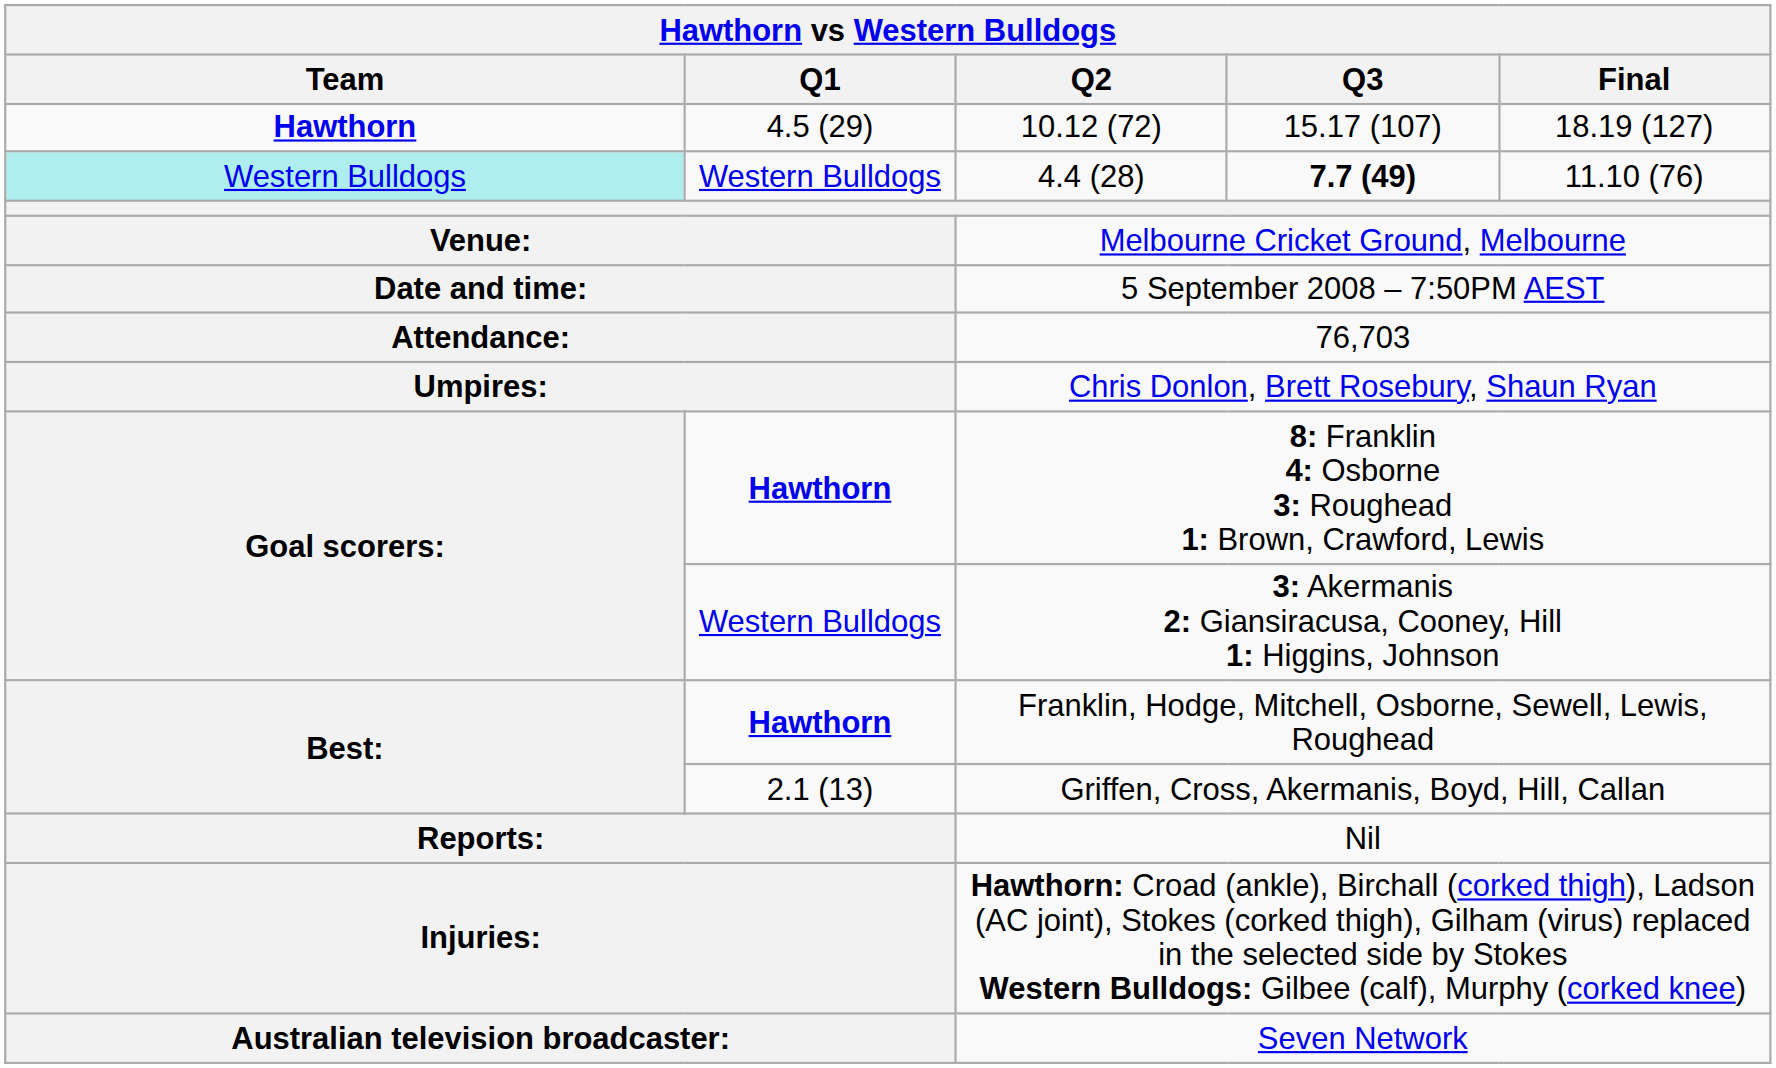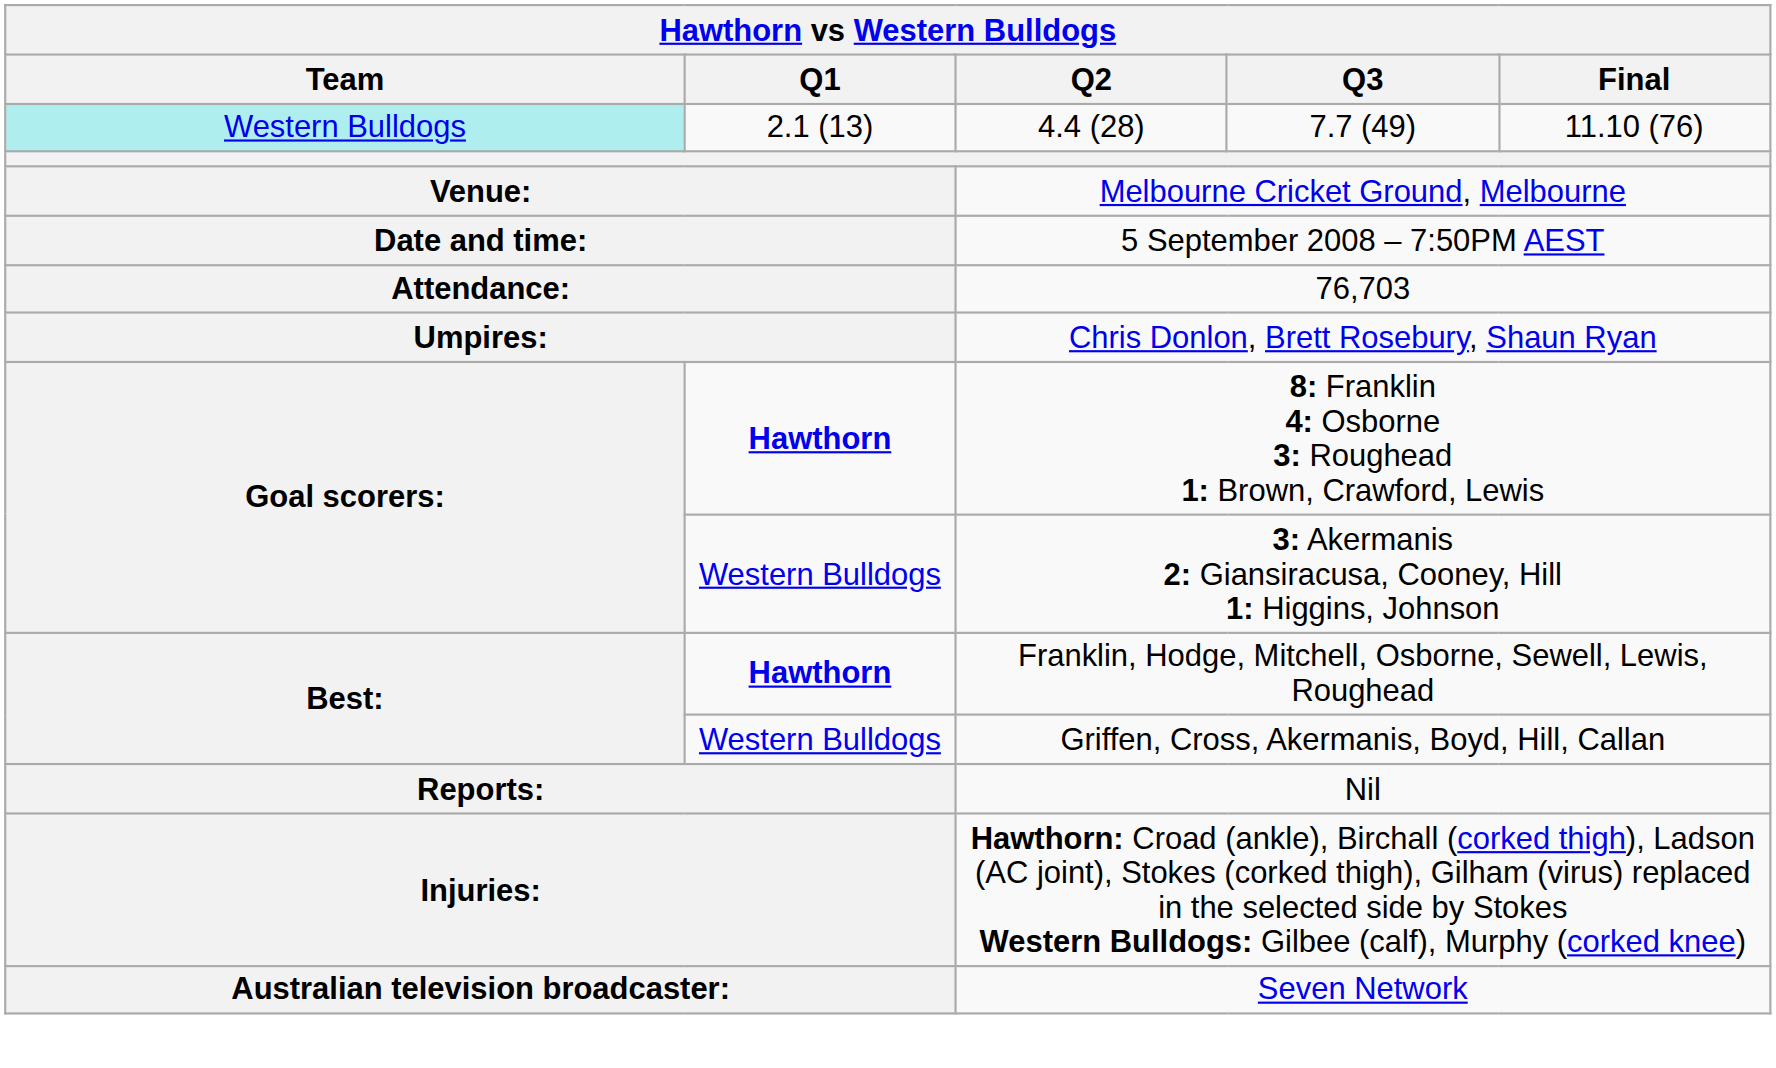- row: Hawthorn | 4.5 (29) | 10.12 (72) | 15.17 (107) | 18.19 (127)
4.4 (28) | Q1: Western Bulldogs -> 2.1 (13)
4.4 (28) | Q3: bold -> normal
Griffen, Cross, Akermanis, Boyd, Hill, Callan | Q1: 2.1 (13) -> Western Bulldogs
